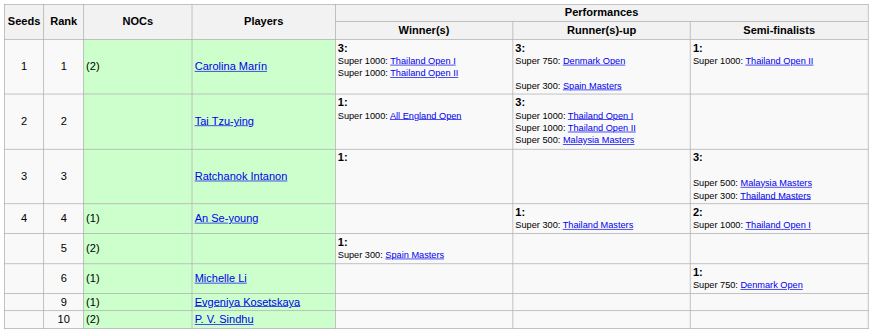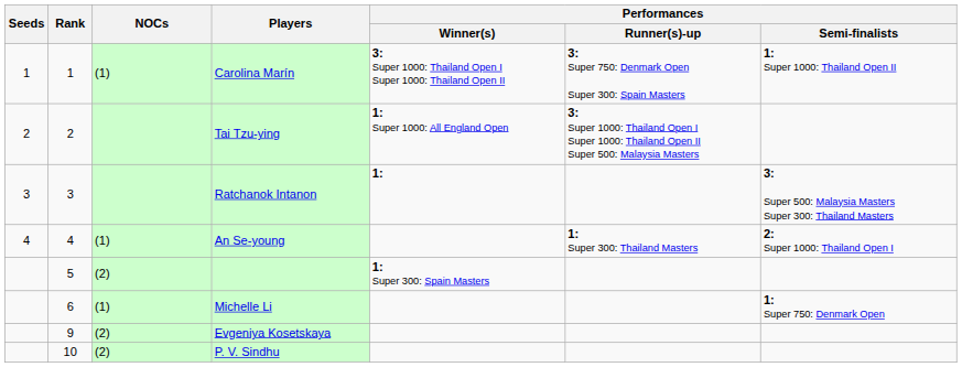Carolina Marín | NOCs: (2) -> (1)
Evgeniya Kosetskaya | NOCs: (1) -> (2)
